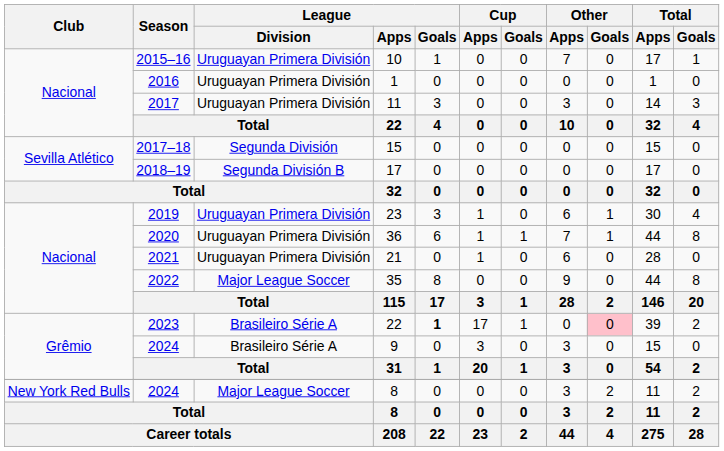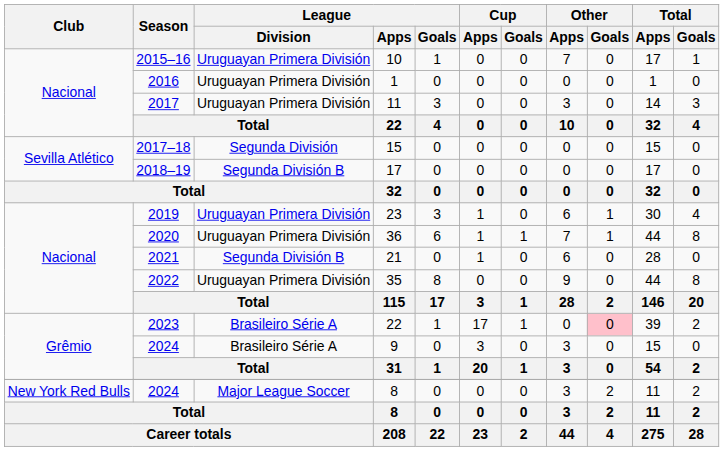21 | League / Division: Uruguayan Primera División -> Segunda División B
35 | League / Division: Major League Soccer -> Uruguayan Primera División
2023 / 22 | League / Goals: bold -> normal
